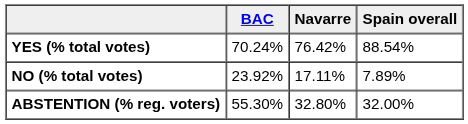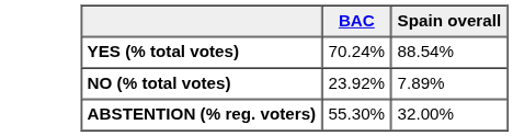- column: Navarre | 76.42% | 17.11% | 32.80%
